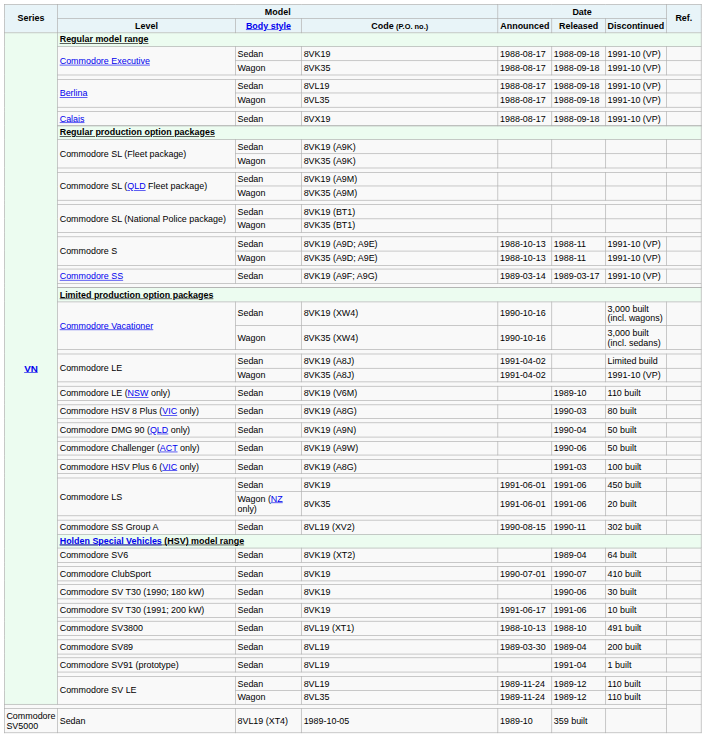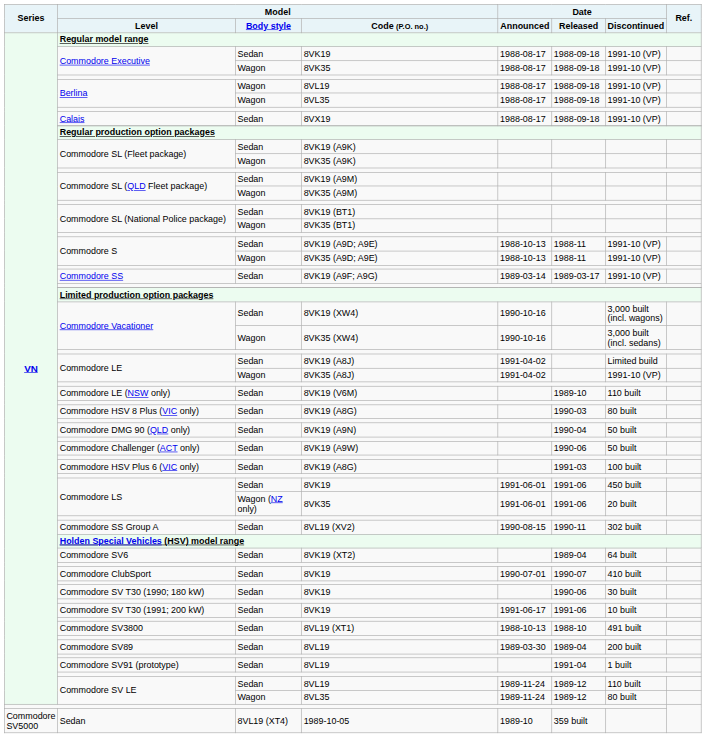Berlina / 8VL19 | Model / Body style: Sedan -> Wagon
Commodore SV LE / 8VL35 | Date / Discontinued: 110 built -> 80 built
